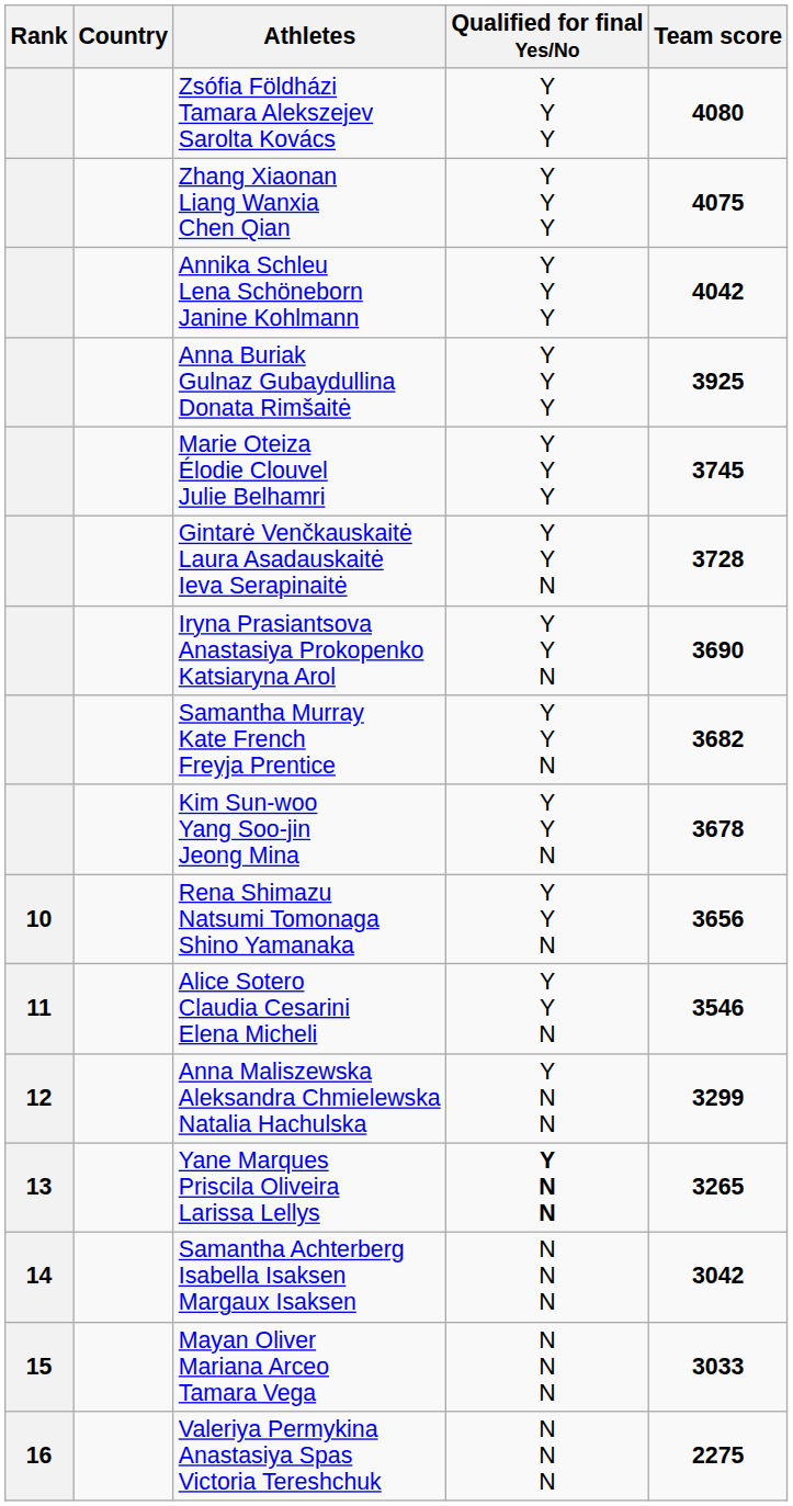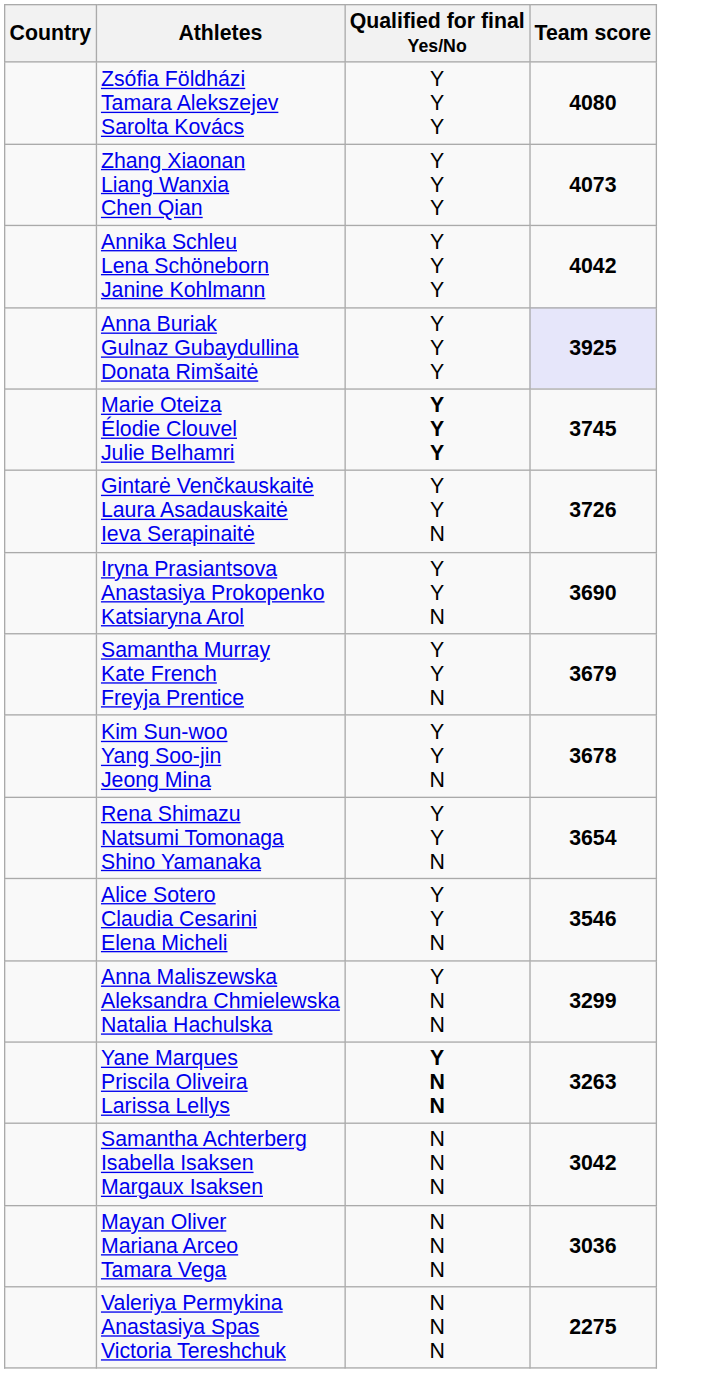- column: Rank | 10 | 11 | 12 | 13 | 14 | 15 | 16
Zhang Xiaonan Liang Wanxia Chen Qian | Team score: 4075 -> 4073
Anna Buriak Gulnaz Gubaydullina Donata Rimšaitė | Team score: no background -> lavender background
Marie Oteiza Élodie Clouvel Julie Belhamri | Qualified for final Yes/No: normal -> bold
Gintarė Venčkauskaitė Laura Asadauskaitė Ieva Serapinaitė | Team score: 3728 -> 3726
Samantha Murray Kate French Freyja Prentice | Team score: 3682 -> 3679
Rena Shimazu Natsumi Tomonaga Shino Yamanaka | Team score: 3656 -> 3654
Yane Marques Priscila Oliveira Larissa Lellys | Team score: 3265 -> 3263
Mayan Oliver Mariana Arceo Tamara Vega | Team score: 3033 -> 3036
